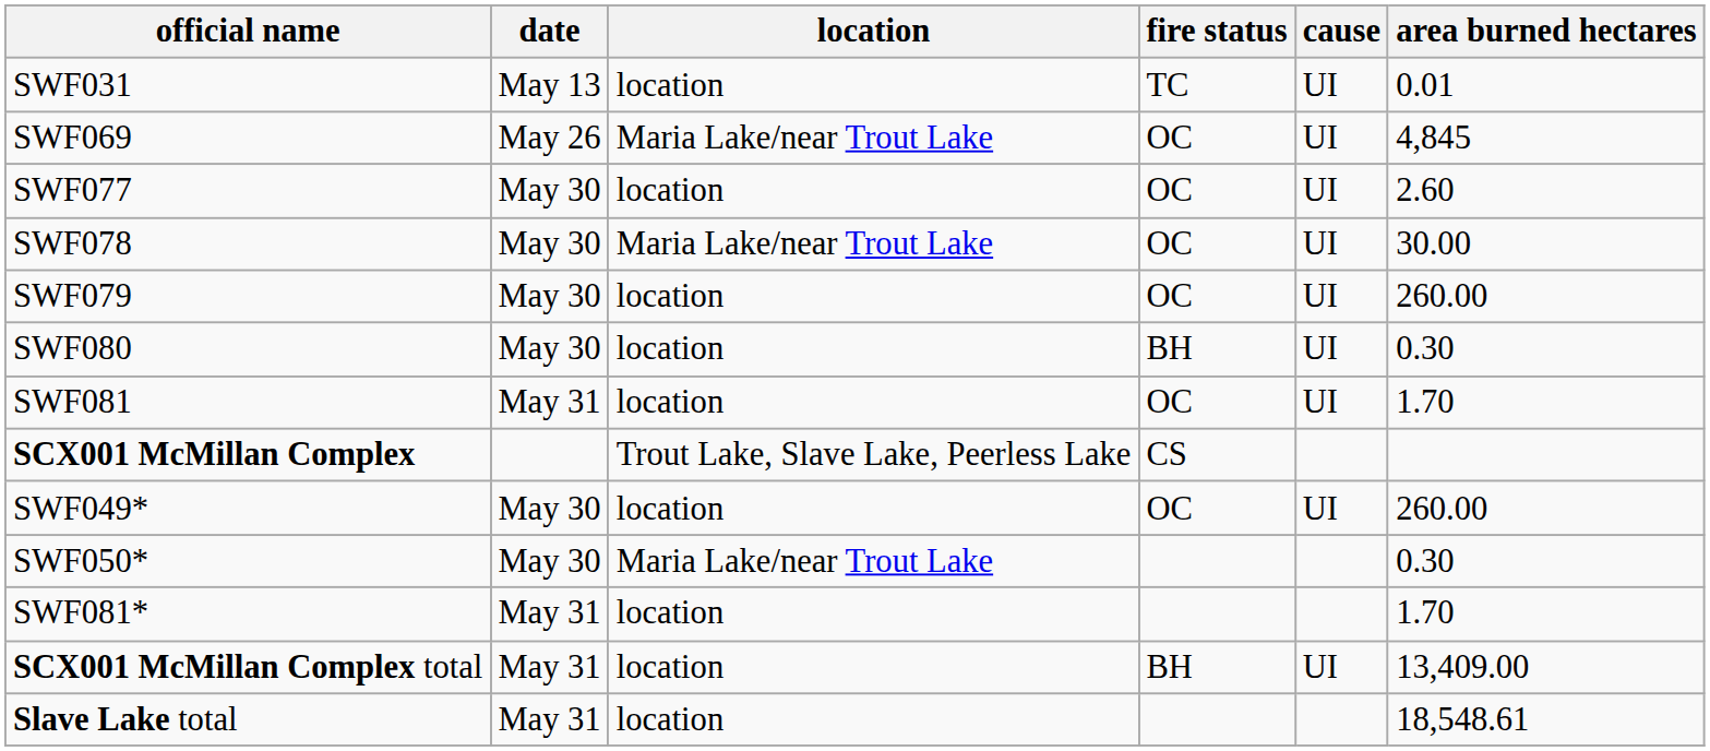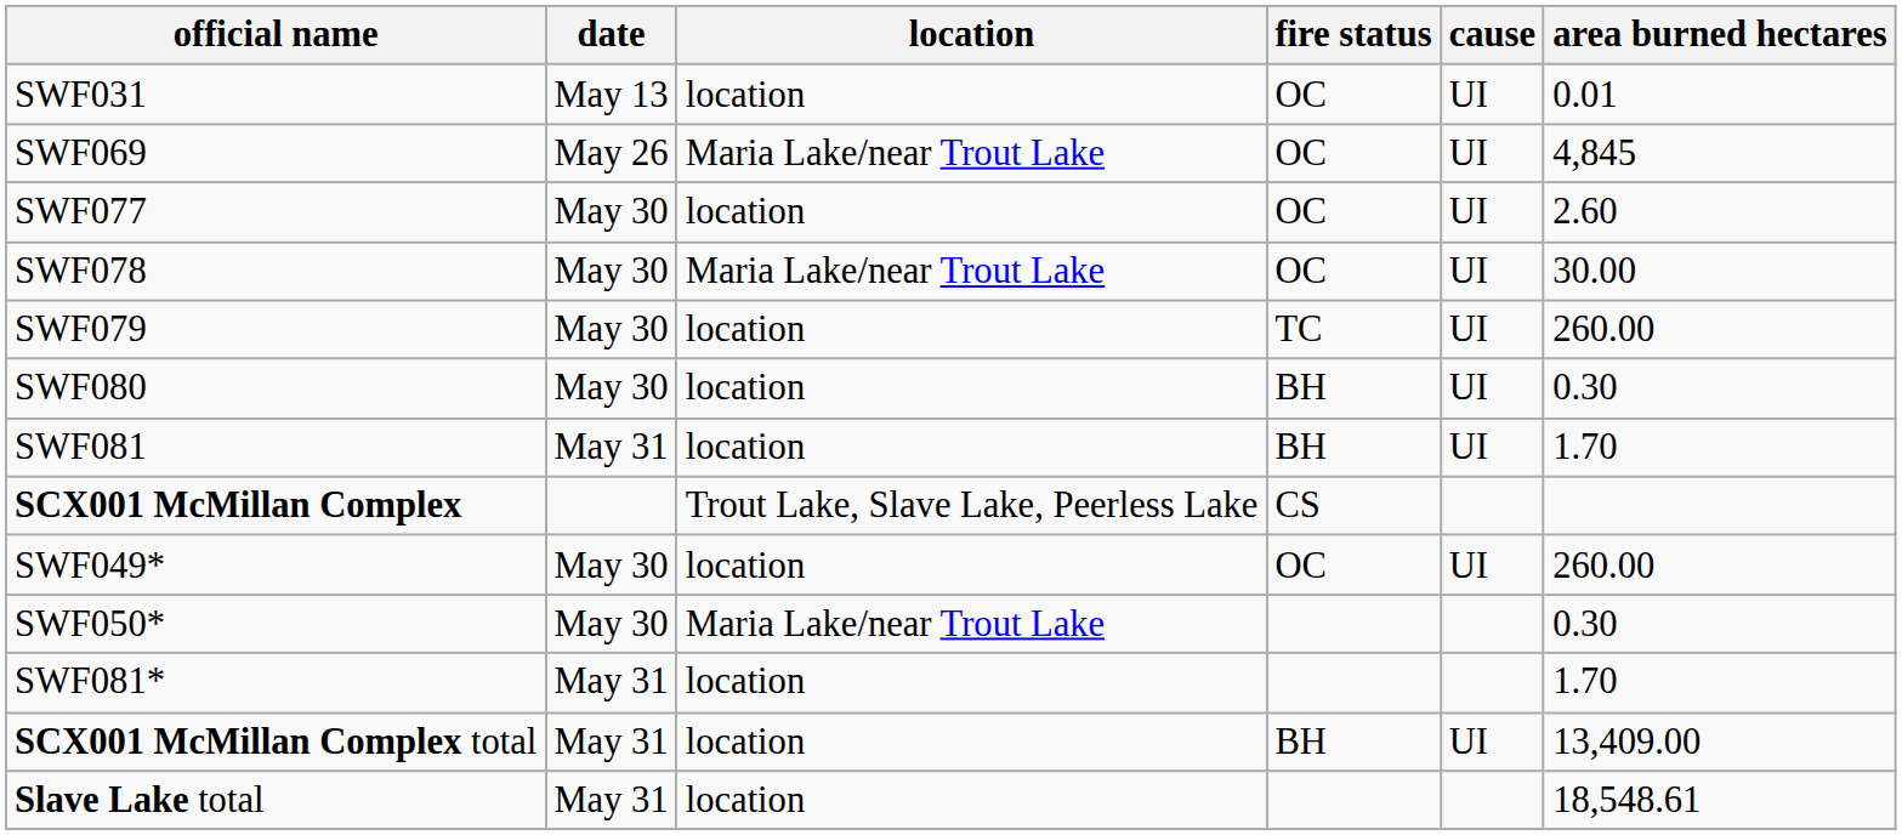SWF031 | fire status: TC -> OC
SWF079 | fire status: OC -> TC
SWF081 | fire status: OC -> BH
